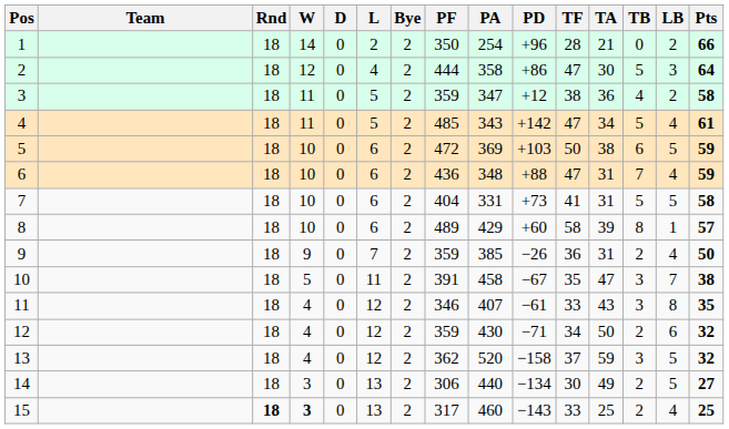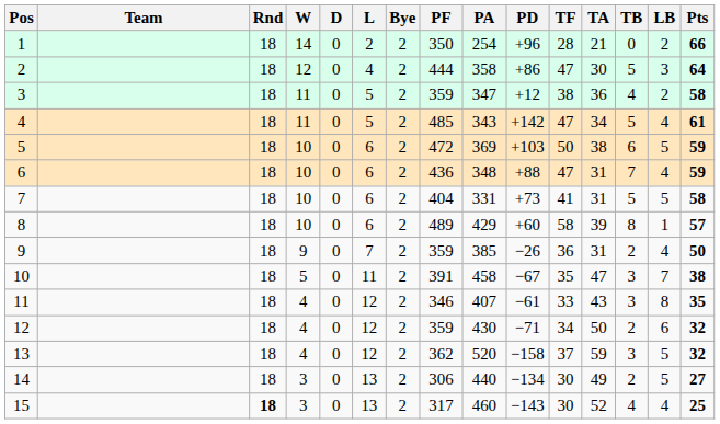15 | W: bold -> normal
15 | TF: 33 -> 30
15 | TA: 25 -> 52
15 | TB: 2 -> 4
